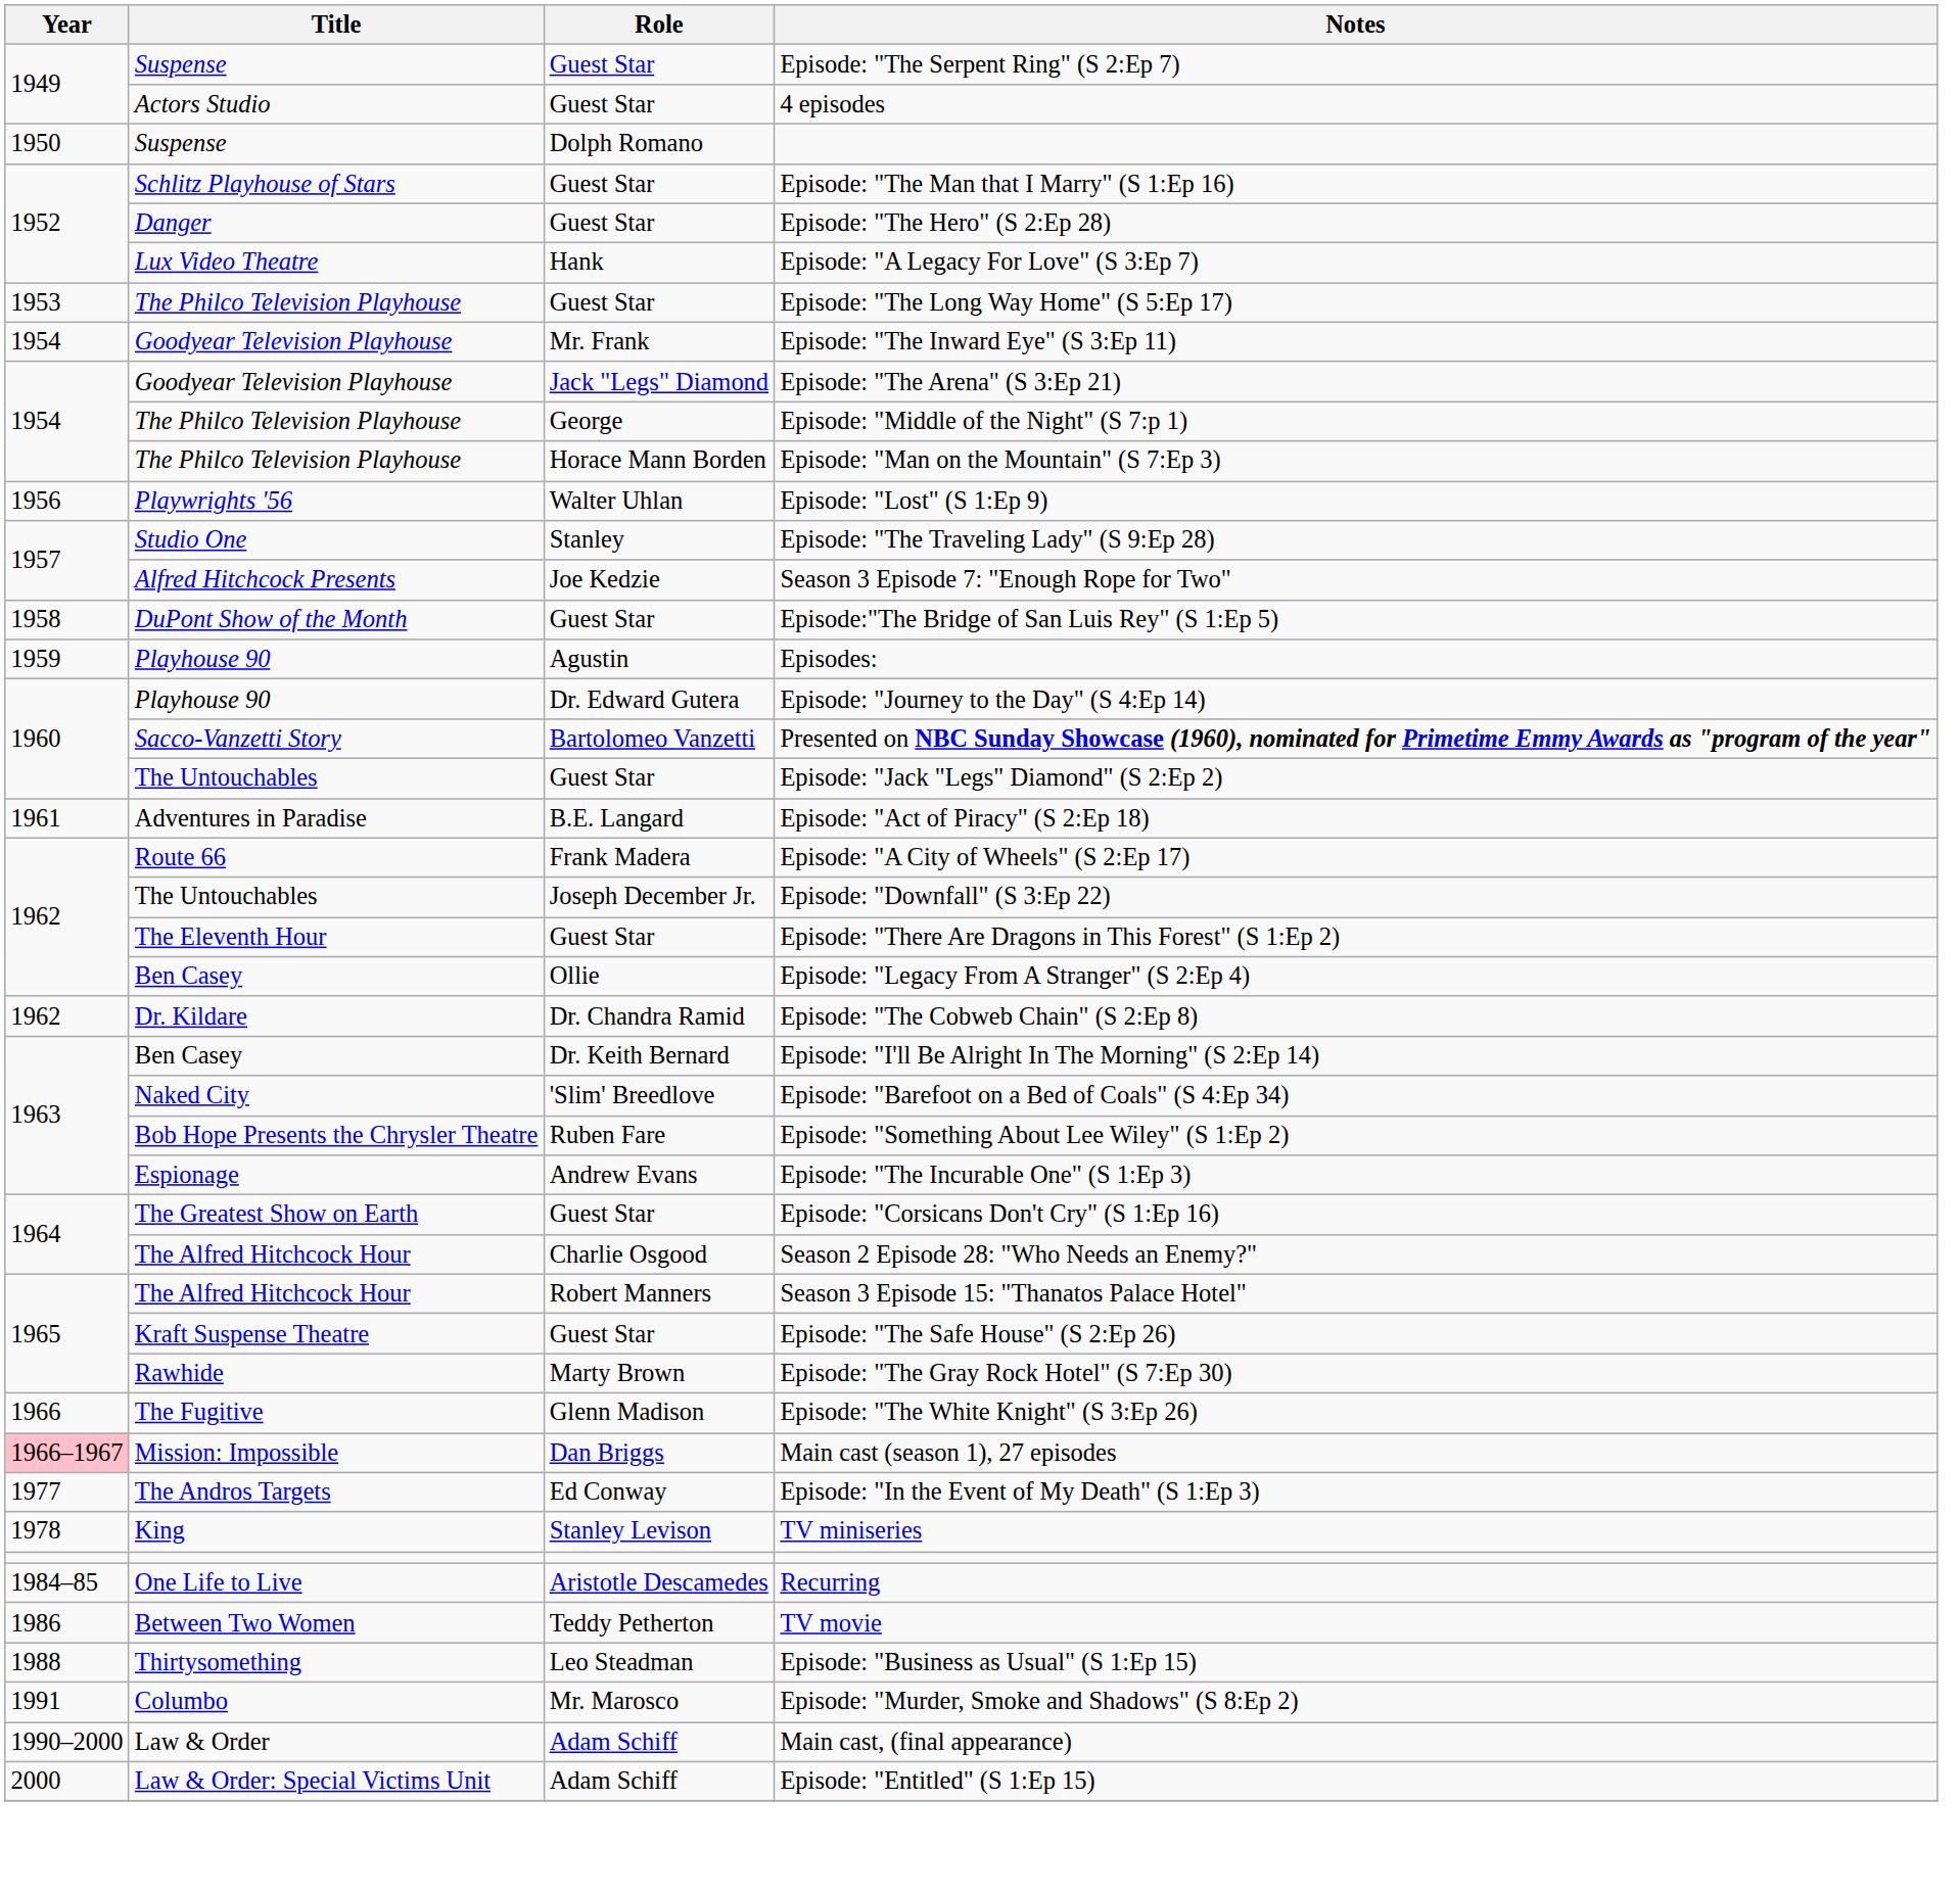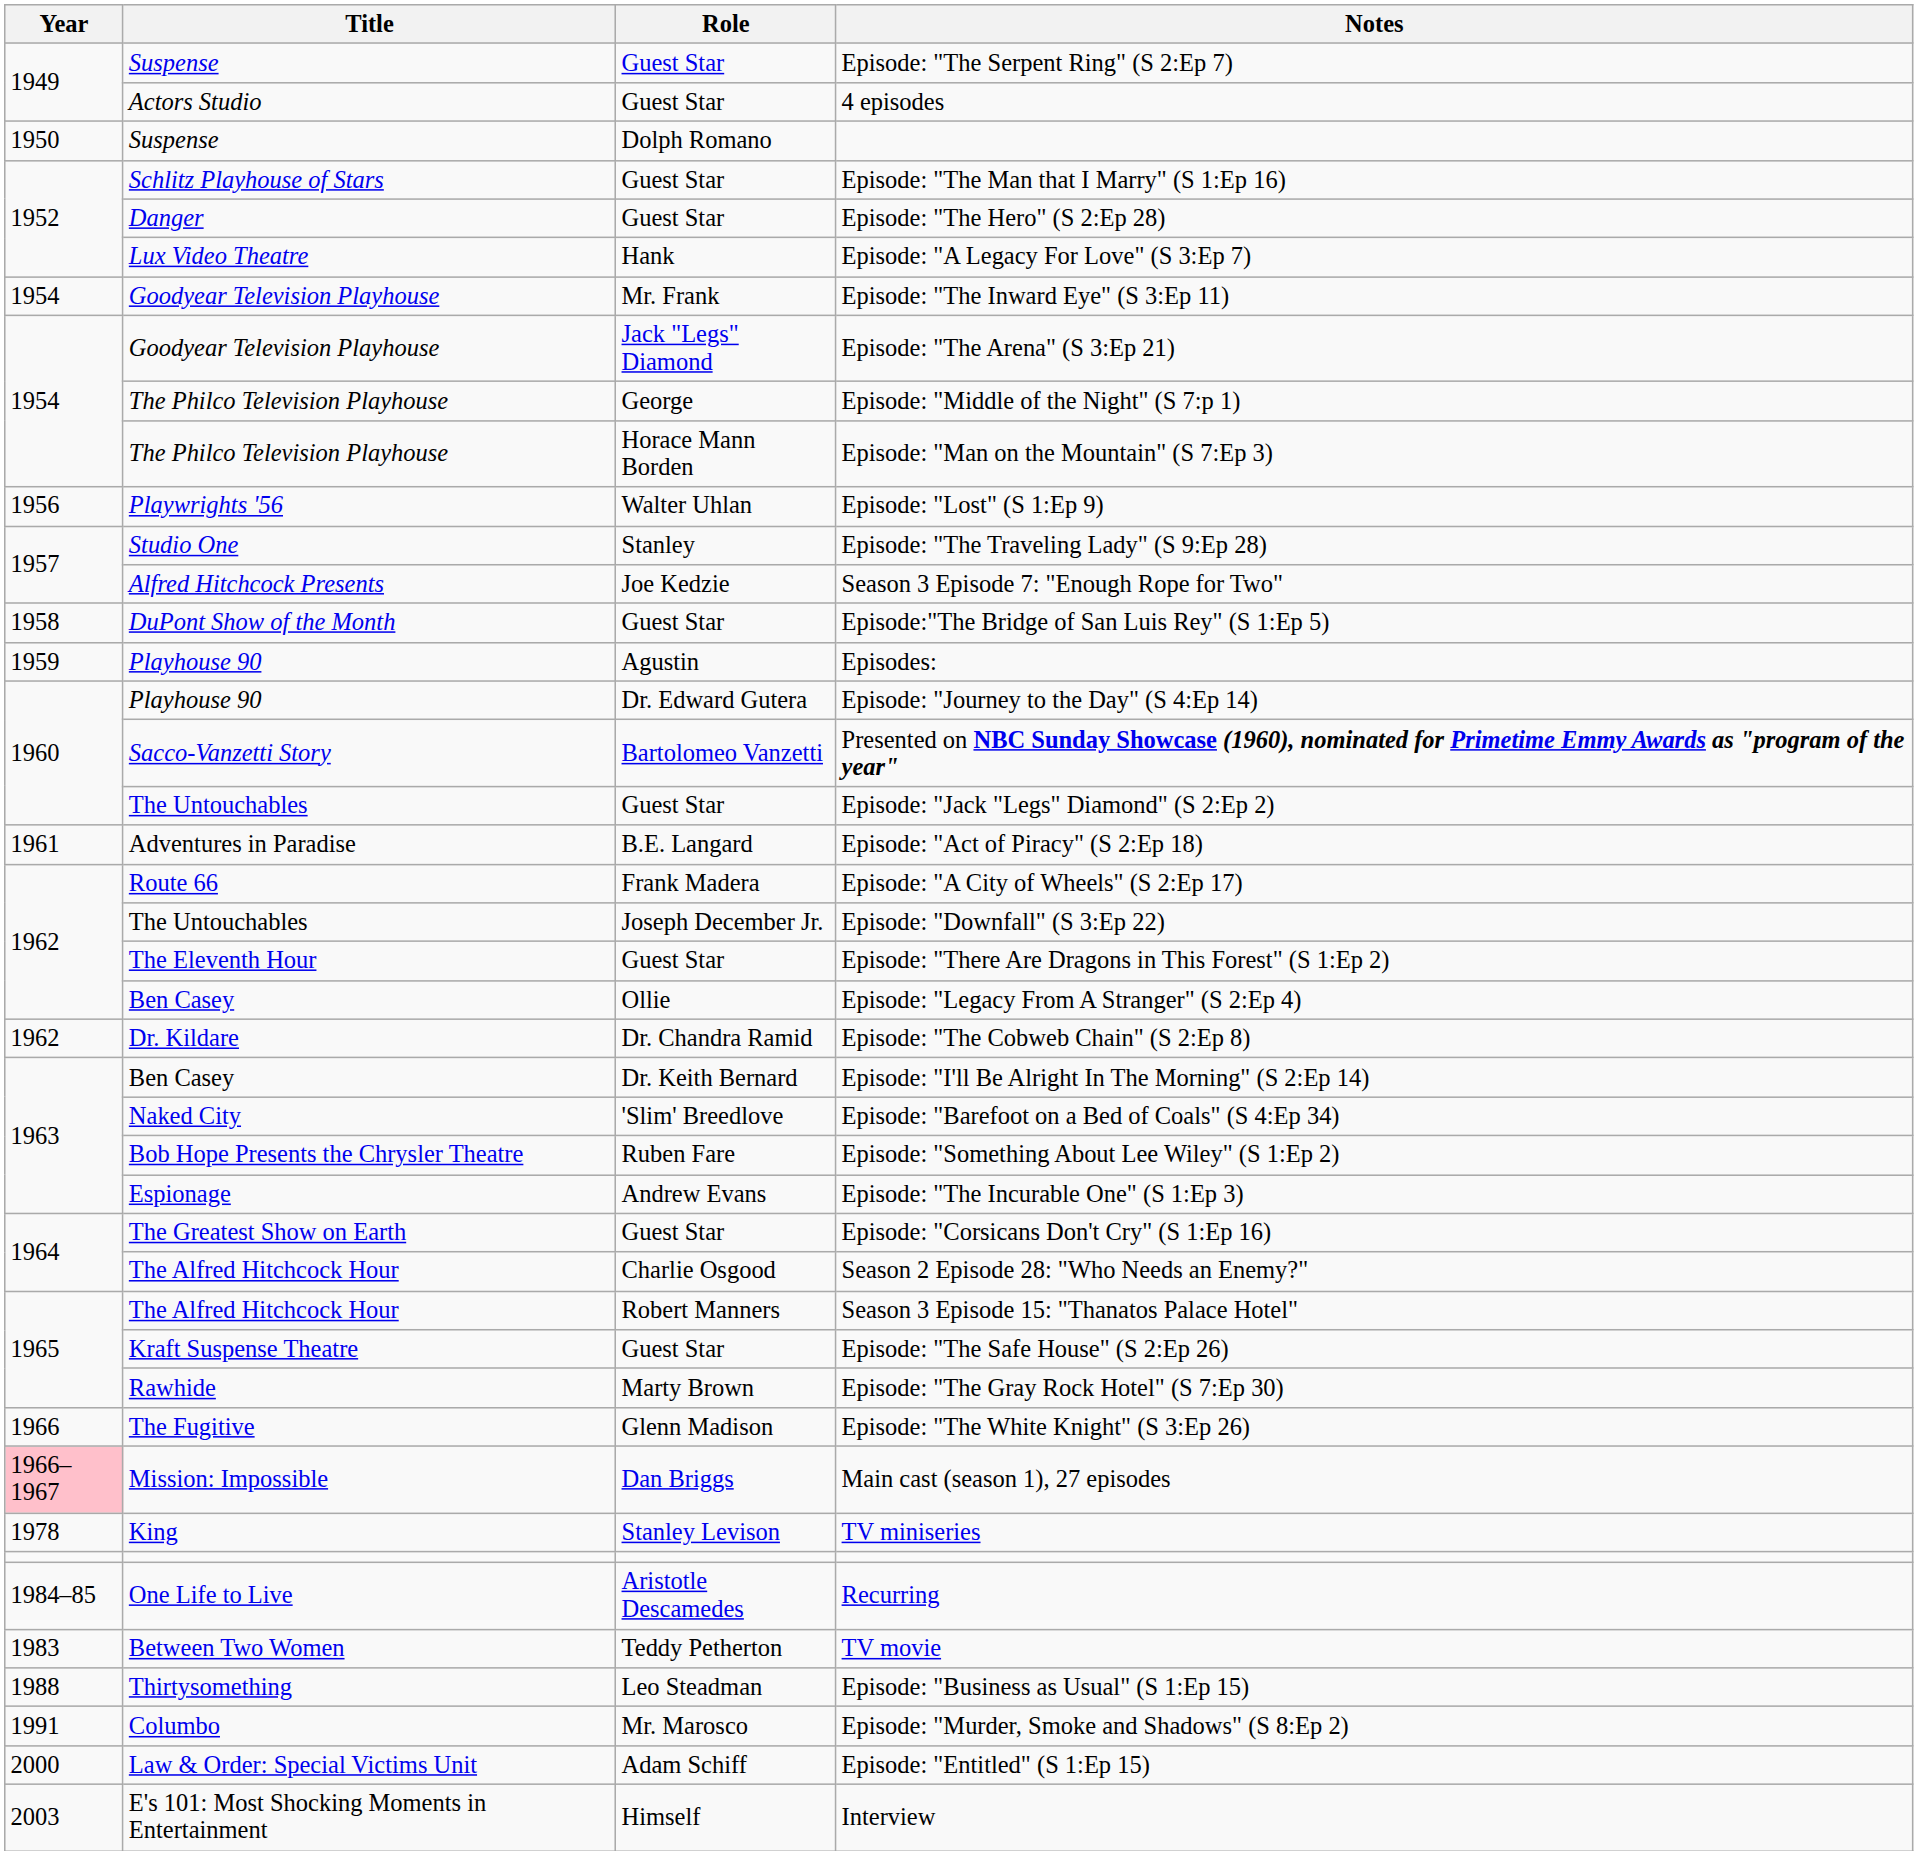- row: 1953 | The Philco Television Playhouse | Guest Star | Episode: "The Long Way Home" (S 5:Ep 17)
- row: 1977 | The Andros Targets | Ed Conway | Episode: "In the Event of My Death" (S 1:Ep 3)
TV movie | Year: 1986 -> 1983
- row: 1990–2000 | Law & Order | Adam Schiff | Main cast, (final appearance)
+ row: 2003 | E's 101: Most Shocking Moments in Entertainment | Himself | Interview
